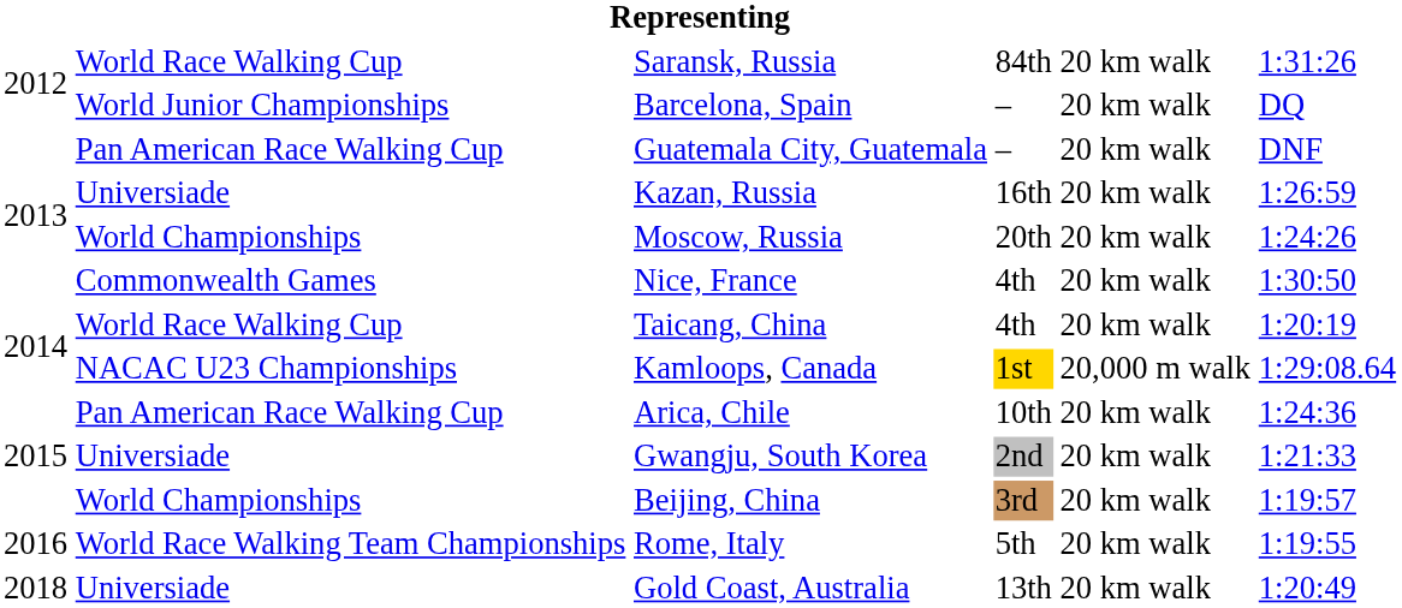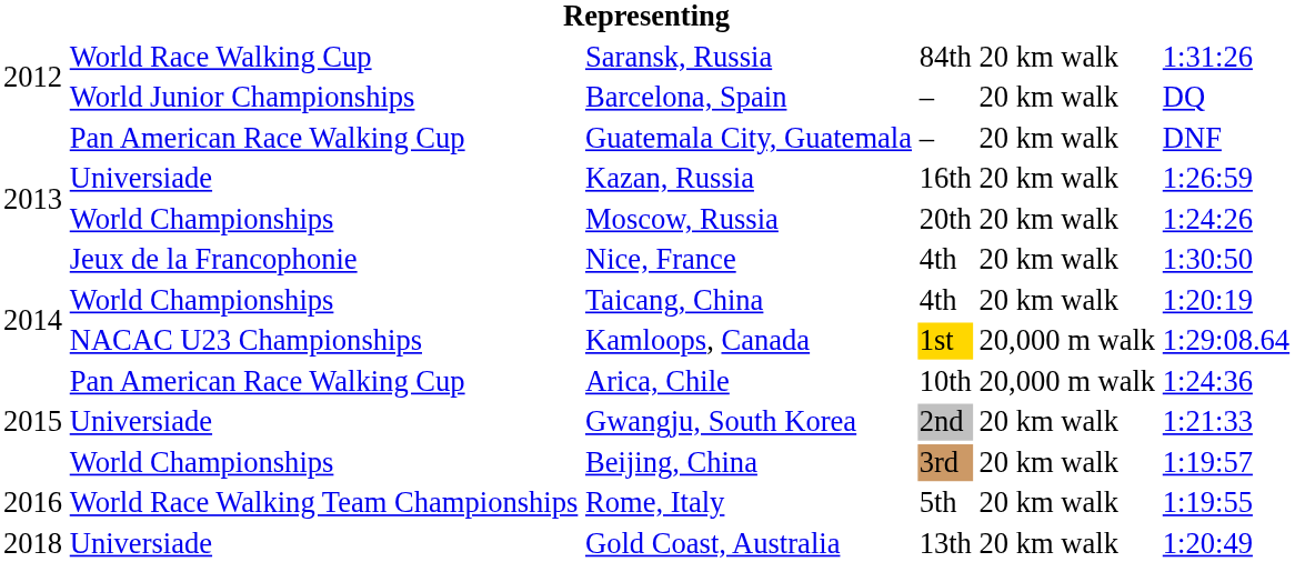Nice, France | column 2: Commonwealth Games -> Jeux de la Francophonie
Taicang, China | column 2: World Race Walking Cup -> World Championships
Arica, Chile | column 5: 20 km walk -> 20,000 m walk
